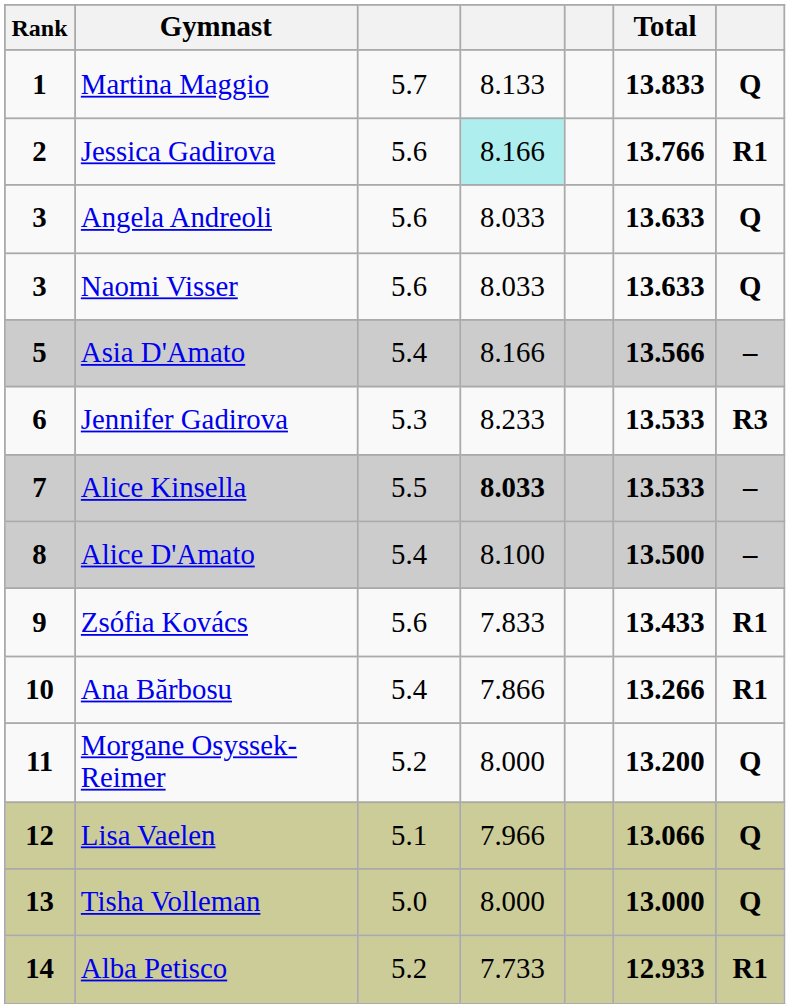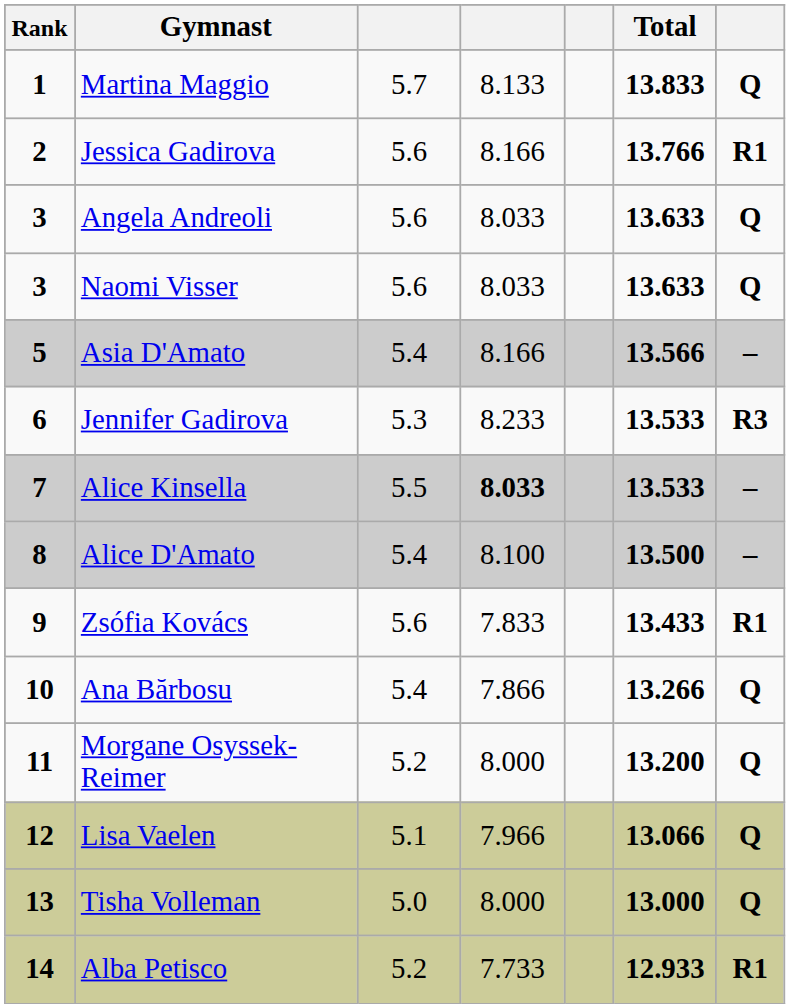Jessica Gadirova | column 4: paleturquoise background -> no background
Ana Bărbosu | column 7: R1 -> Q
